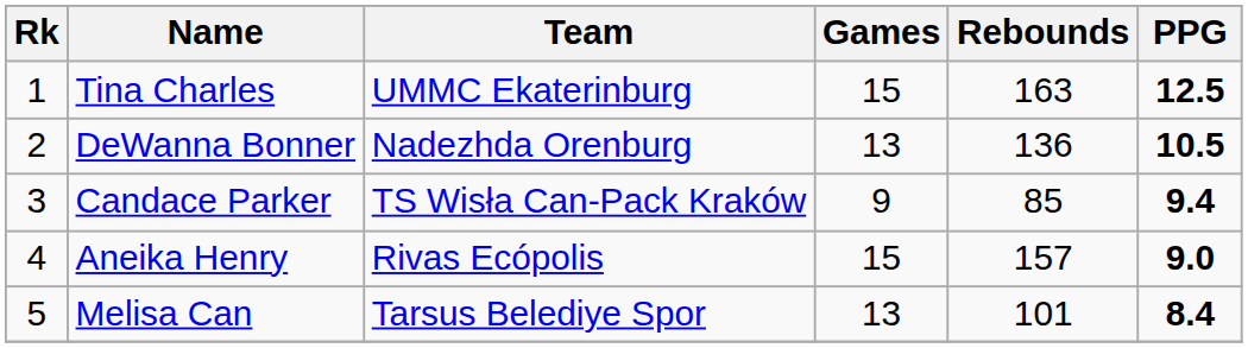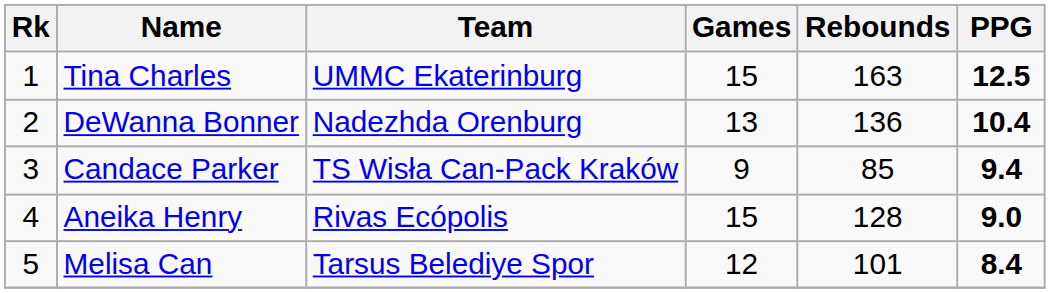DeWanna Bonner | PPG: 10.5 -> 10.4
Aneika Henry | Rebounds: 157 -> 128
Melisa Can | Games: 13 -> 12
